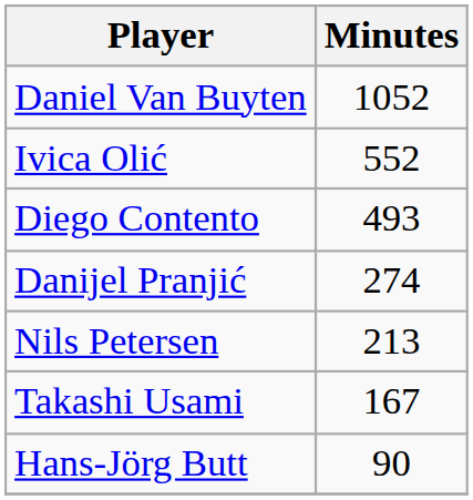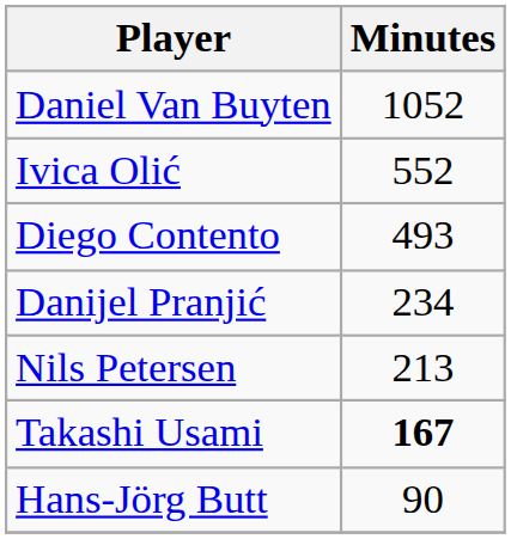Danijel Pranjić | Minutes: 274 -> 234
Takashi Usami | Minutes: normal -> bold
